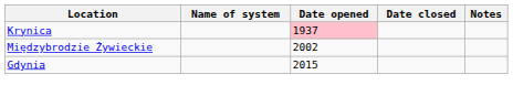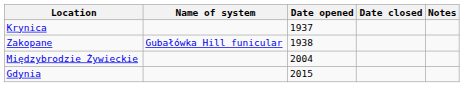Krynica | Date opened: pink background -> no background
+ row: Zakopane | Gubałówka Hill funicular | 1938
Międzybrodzie Żywieckie | Date opened: 2002 -> 2004
